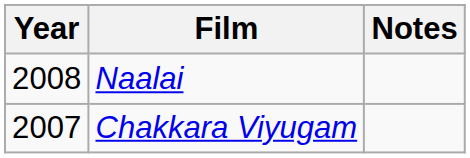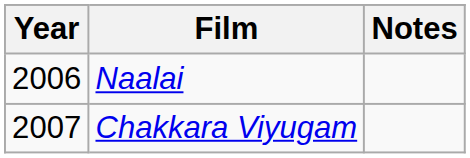Naalai | Year: 2008 -> 2006
